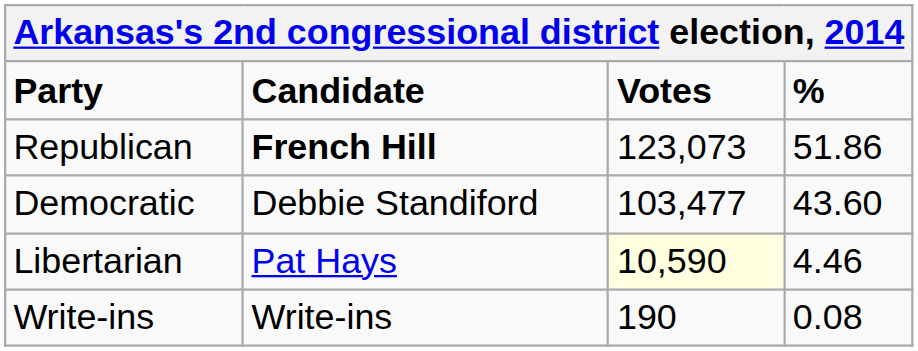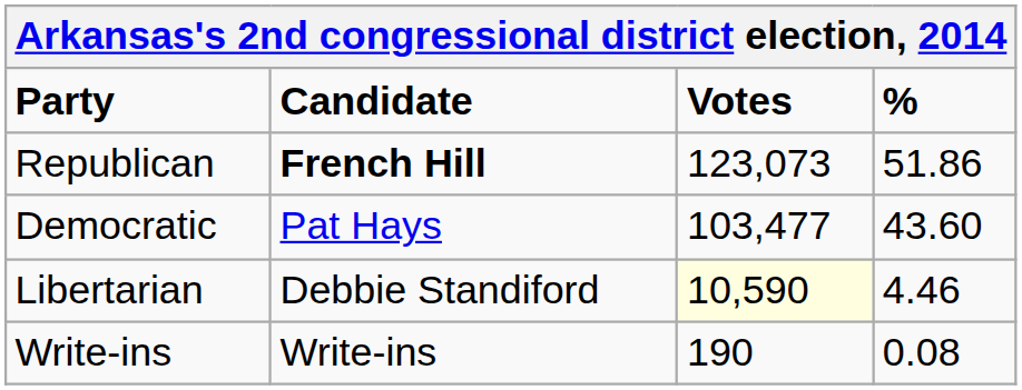Democratic | Candidate: Debbie Standiford -> Pat Hays
Libertarian | Candidate: Pat Hays -> Debbie Standiford
